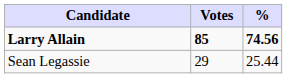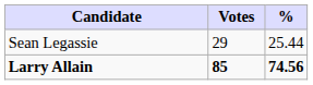rows swapped: Larry Allain <-> Sean Legassie
